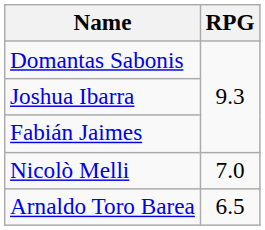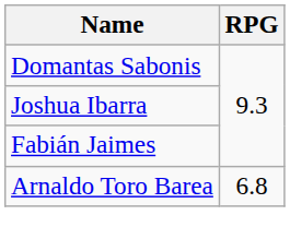- row: Nicolò Melli | 7.0
Arnaldo Toro Barea | RPG: 6.5 -> 6.8
